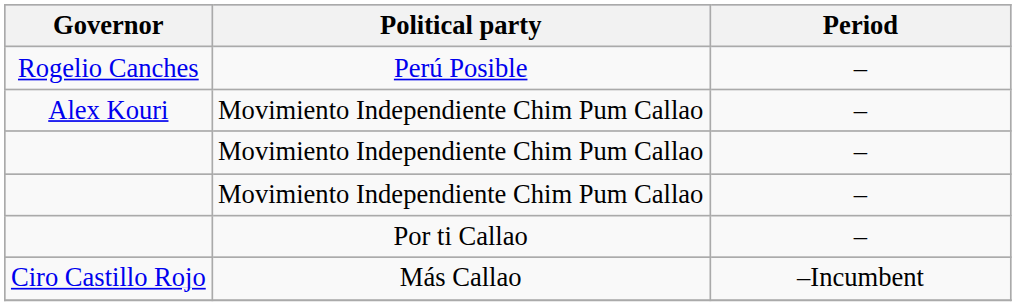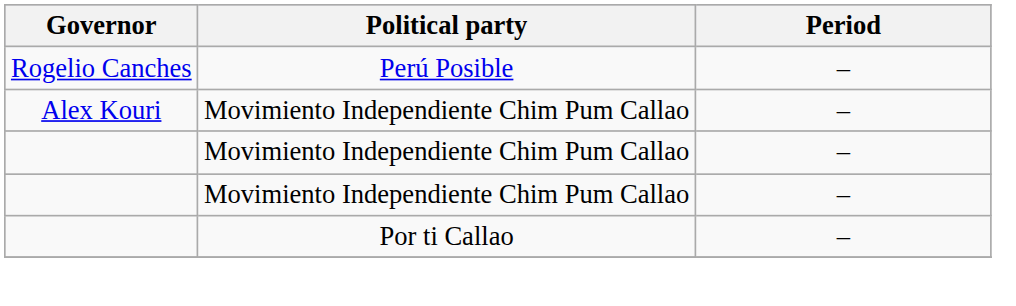- row: Ciro Castillo Rojo | Más Callao | –Incumbent
